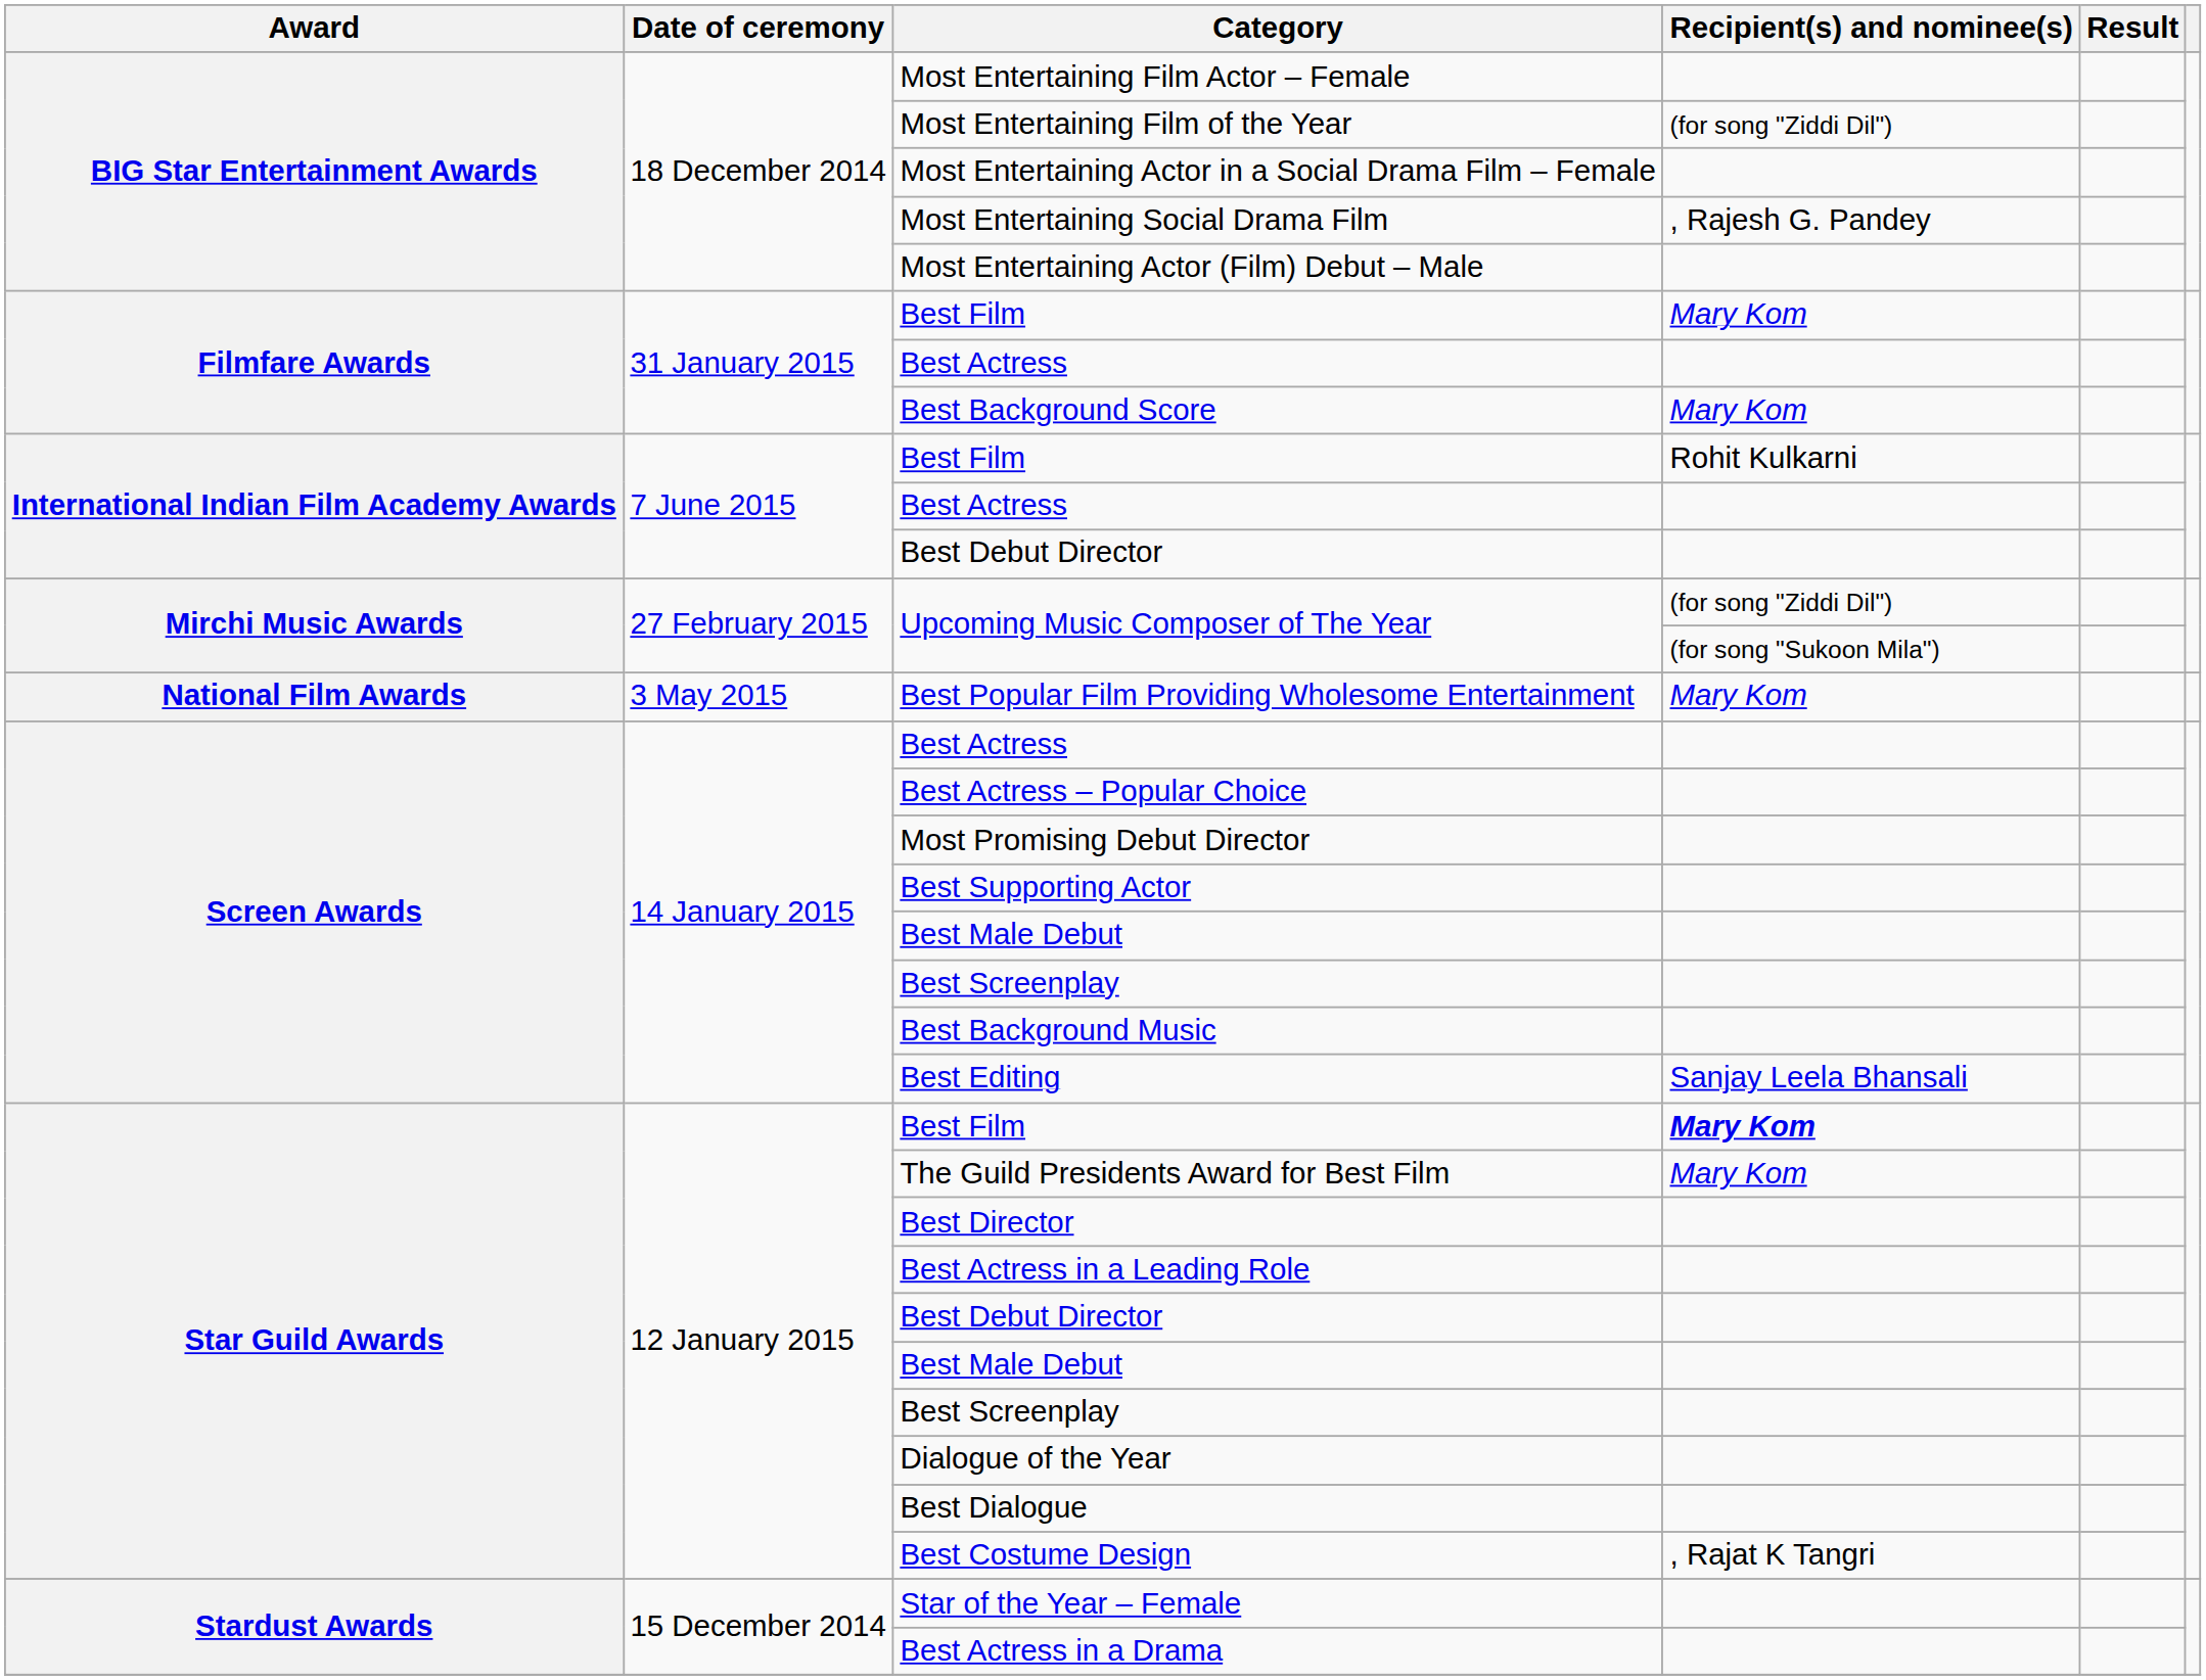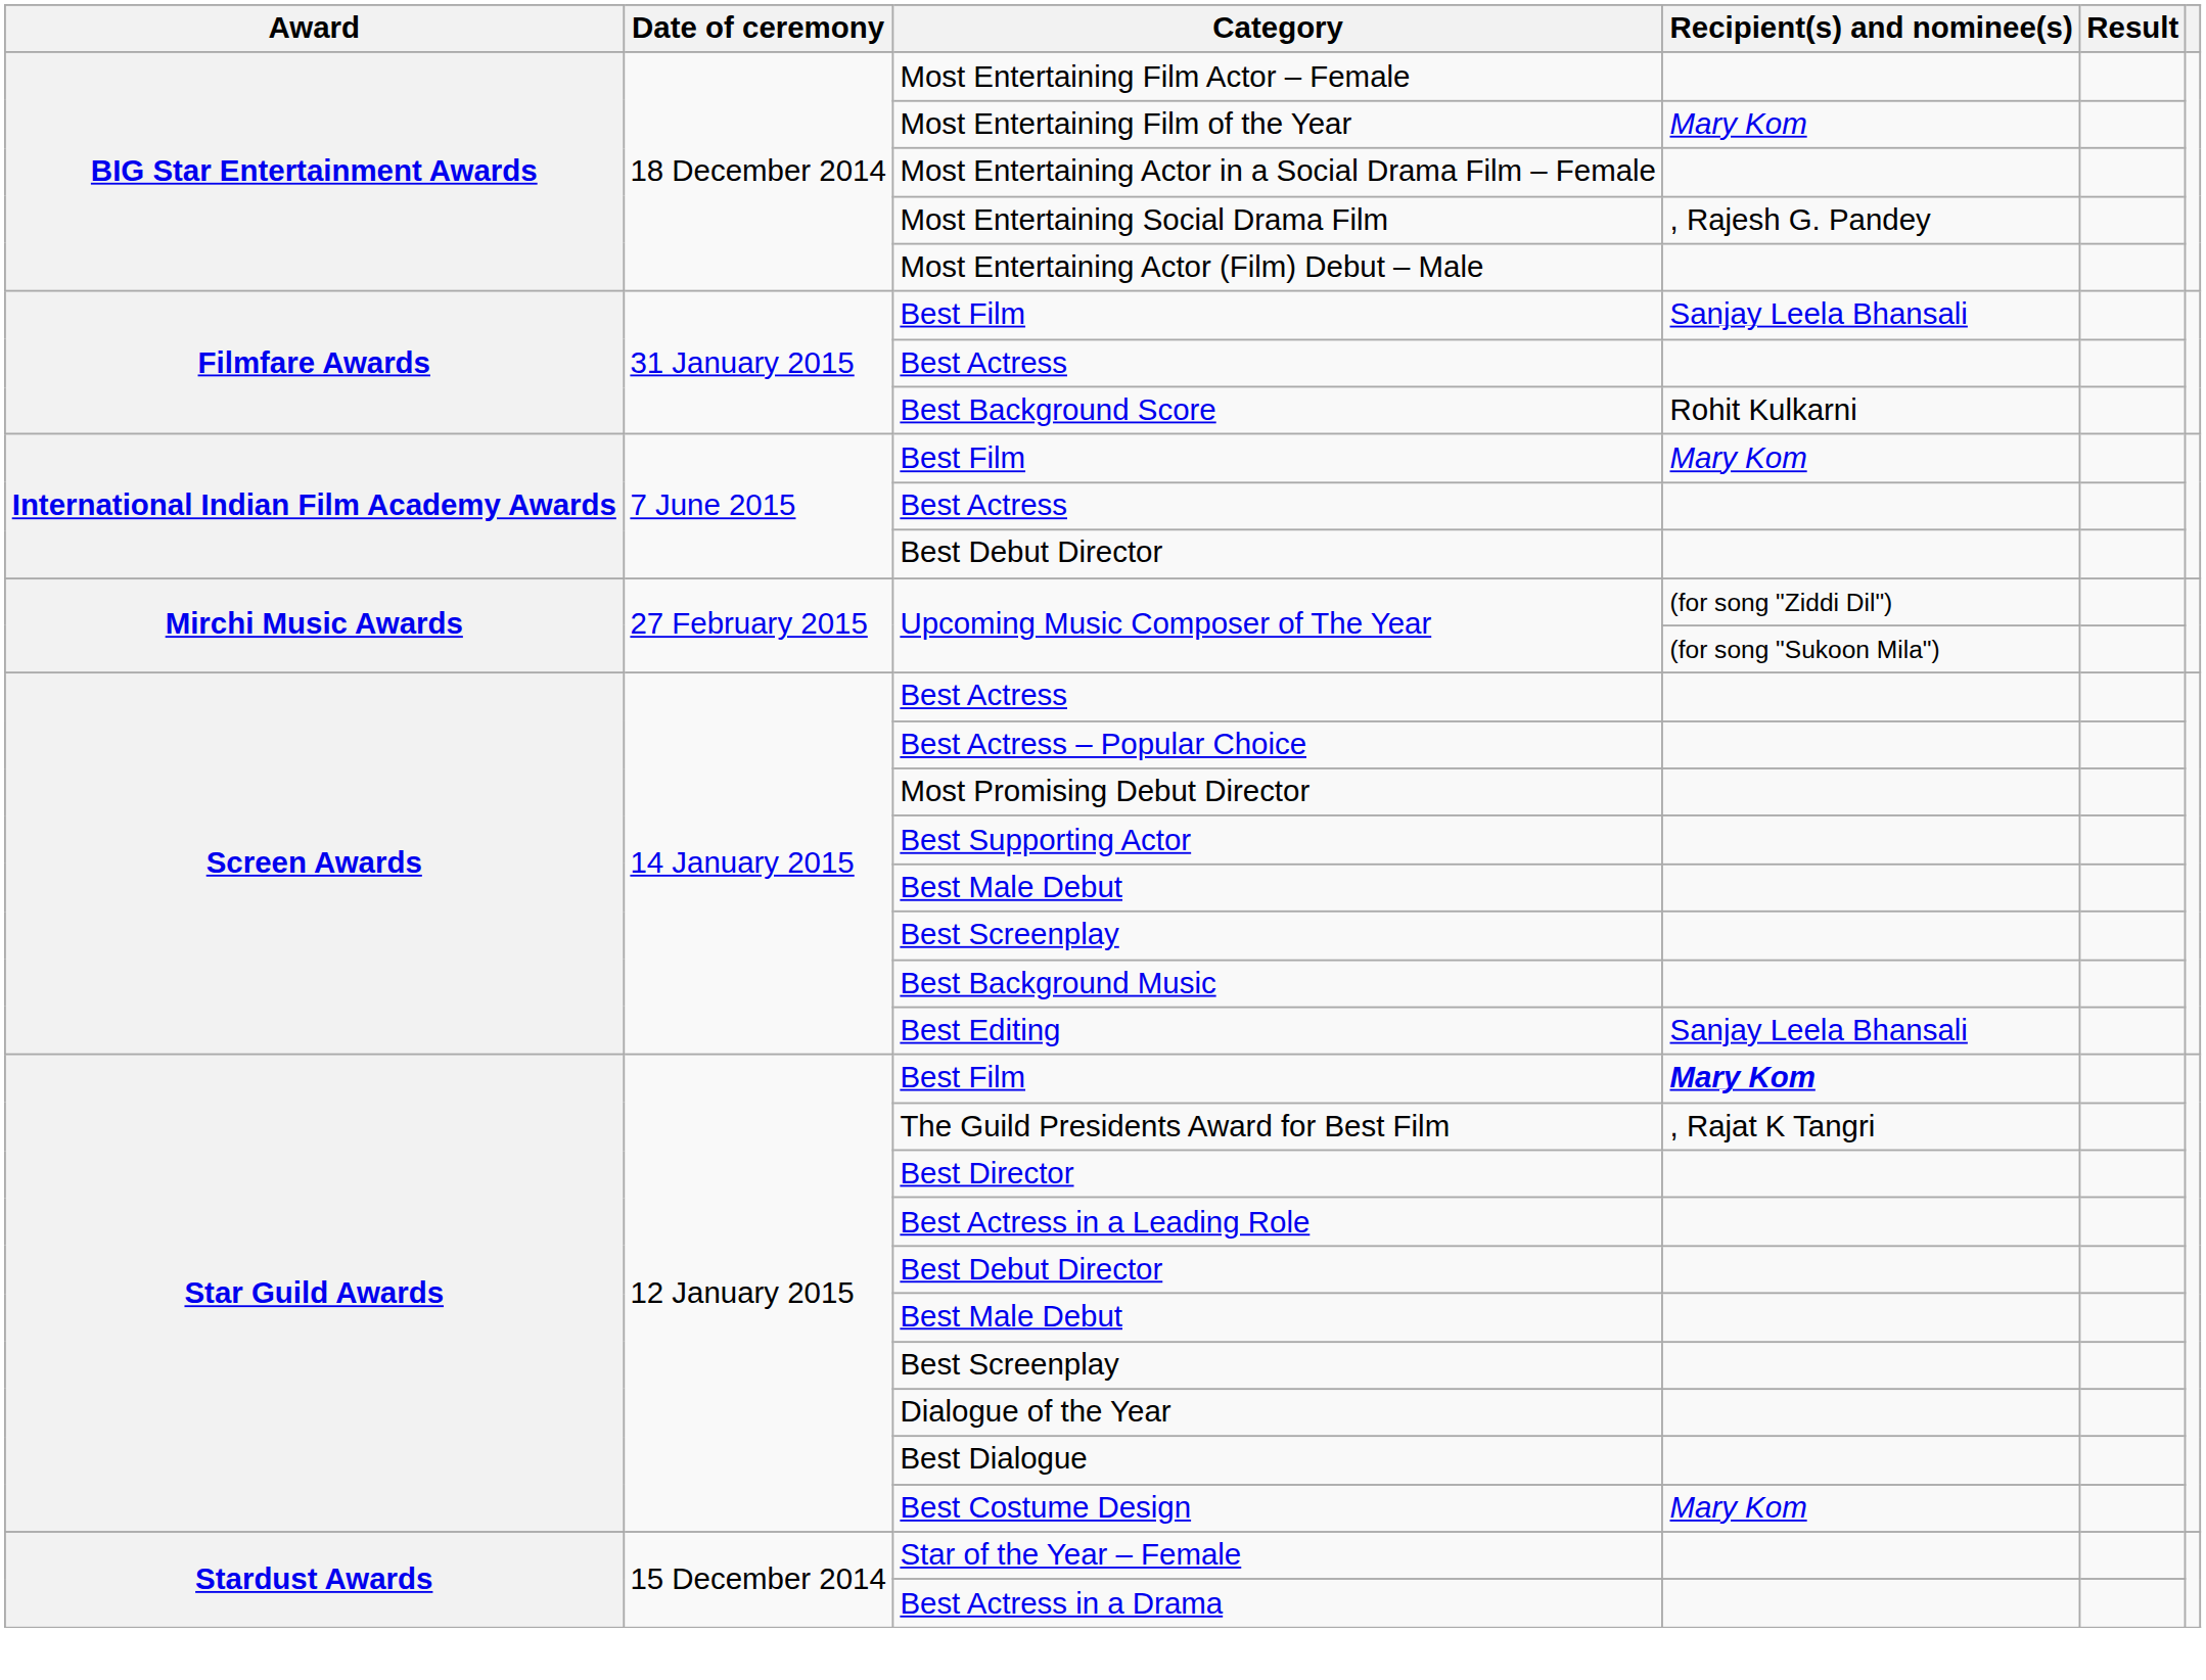Most Entertaining Film of the Year | Recipient(s) and nominee(s): (for song "Ziddi Dil") -> Mary Kom
Filmfare Awards / Best Film | Recipient(s) and nominee(s): Mary Kom -> Sanjay Leela Bhansali
Best Background Score | Recipient(s) and nominee(s): Mary Kom -> Rohit Kulkarni
International Indian Film Academy Awards / Best Film | Recipient(s) and nominee(s): Rohit Kulkarni -> Mary Kom
- row: National Film Awards | 3 May 2015 | Best Popular Film Providing Wholesome Entertainment | Mary Kom
The Guild Presidents Award for Best Film | Recipient(s) and nominee(s): Mary Kom -> , Rajat K Tangri
Best Costume Design | Recipient(s) and nominee(s): , Rajat K Tangri -> Mary Kom
